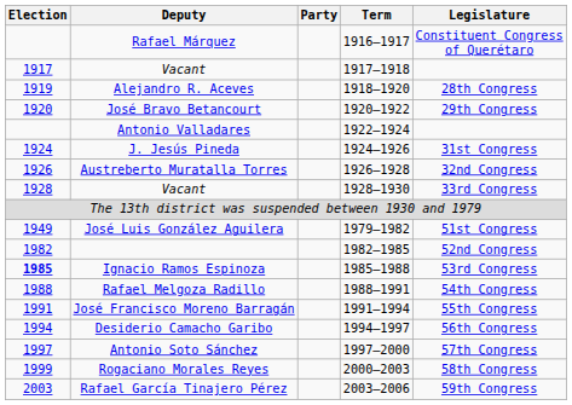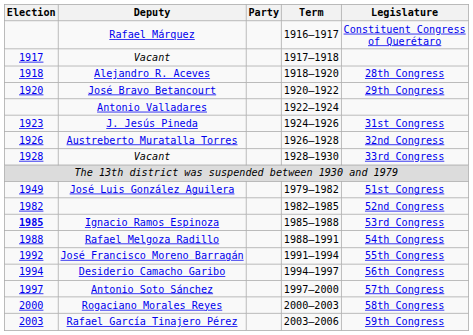Alejandro R. Aceves | Election: 1919 -> 1918
J. Jesús Pineda | Election: 1924 -> 1923
José Francisco Moreno Barragán | Election: 1991 -> 1992
Rogaciano Morales Reyes | Election: 1999 -> 2000
